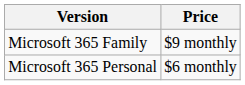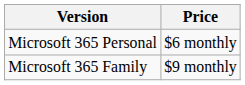rows swapped: Microsoft 365 Personal <-> Microsoft 365 Family
